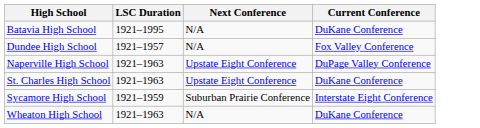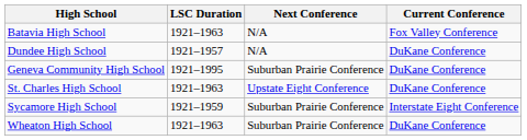Batavia High School | LSC Duration: 1921–1995 -> 1921–1963
Batavia High School | Current Conference: DuKane Conference -> Fox Valley Conference
Dundee High School | Current Conference: Fox Valley Conference -> DuKane Conference
+ row: Geneva Community High School | 1921–1995 | Suburban Prairie Conference | DuKane Conference
- row: Naperville High School | 1921–1963 | Upstate Eight Conference | DuPage Valley Conference
Wheaton High School | Next Conference: N/A -> Suburban Prairie Conference
